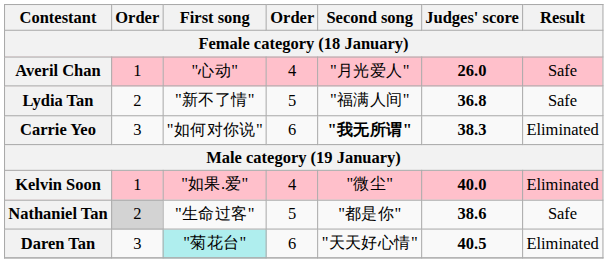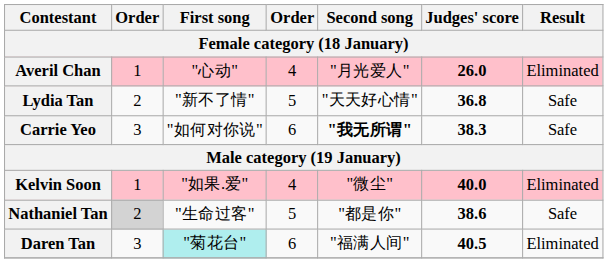Averil Chan | Result: Safe -> Eliminated
Lydia Tan | Second song: "福满人间" -> "天天好心情"
Carrie Yeo | Result: Eliminated -> Safe
Daren Tan | Second song: "天天好心情" -> "福满人间"
